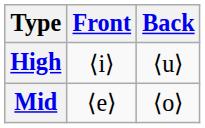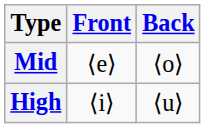rows swapped: High <-> Mid
